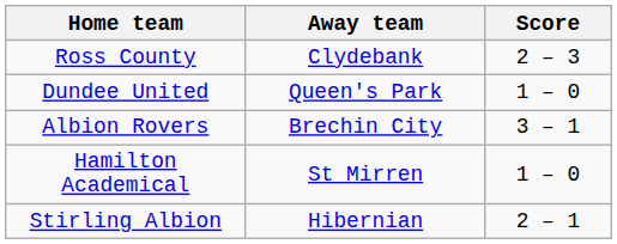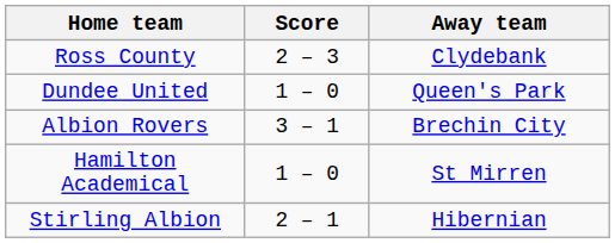columns swapped: Score <-> Away team
